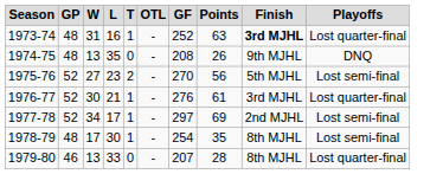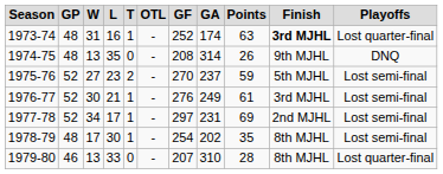+ column: GA | 174 | 314 | 237 | 249 | 231 | 202 | 310
1975-76 | Points: 56 -> 59
1976-77 | Playoffs: Lost quarter-final -> Lost semi-final
